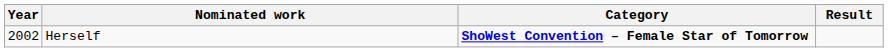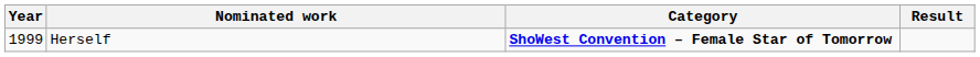Herself | Year: 2002 -> 1999
